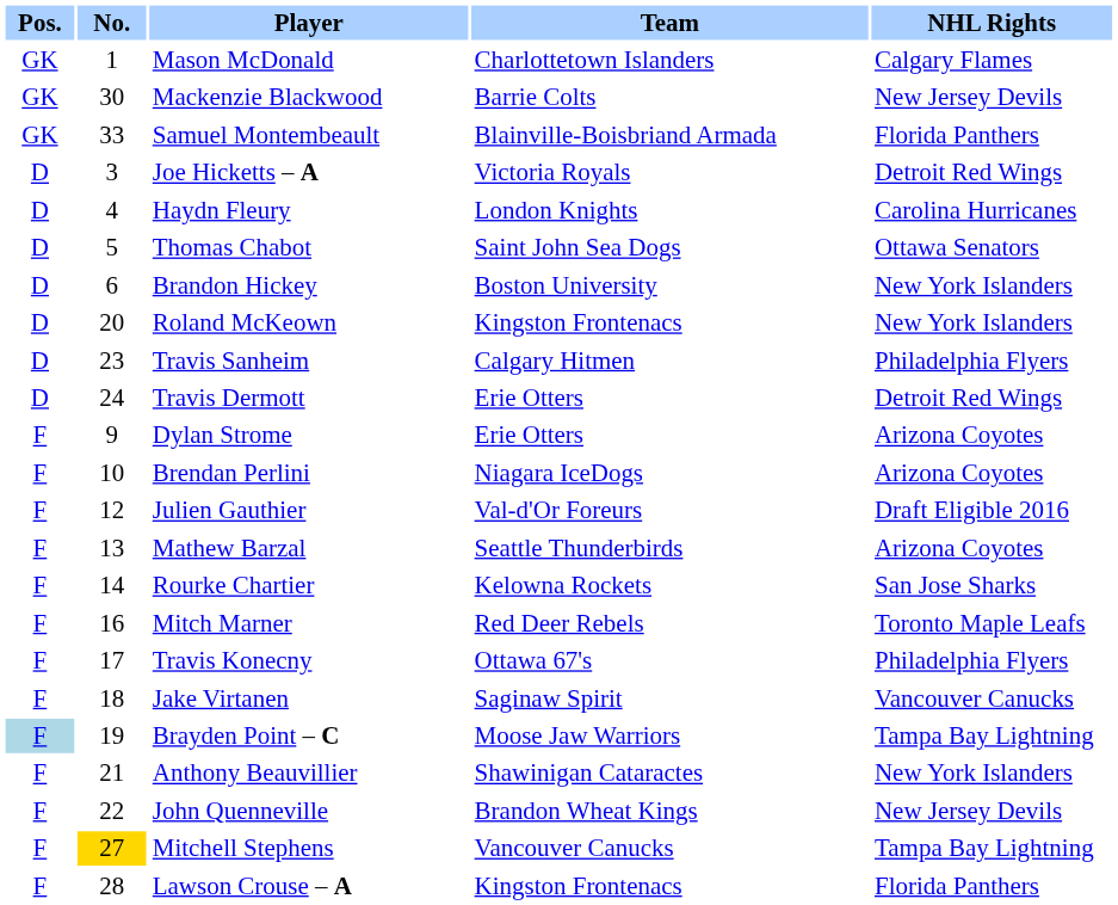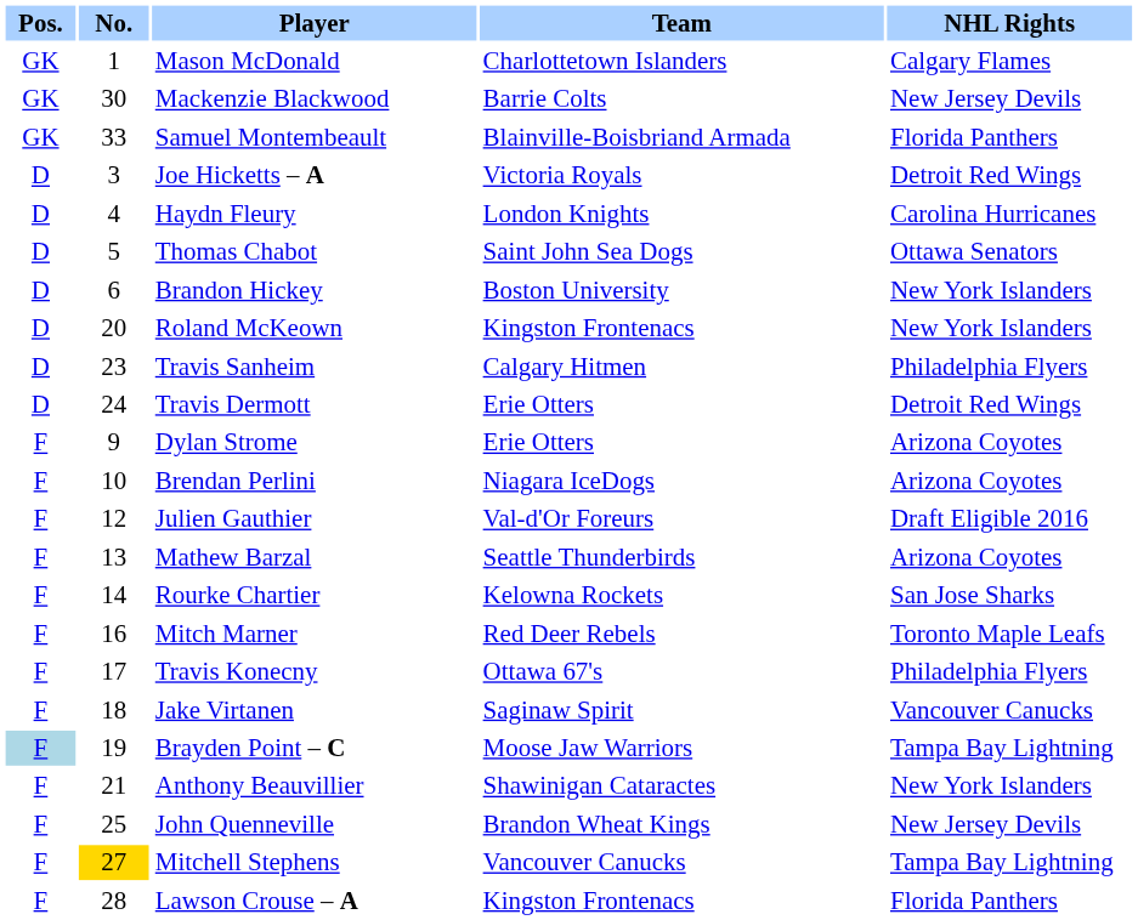John Quenneville | No.: 22 -> 25
